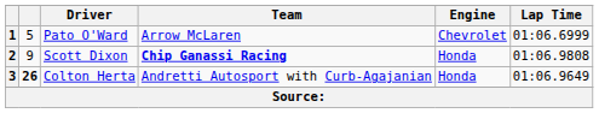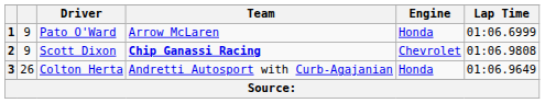1 | column 2: 5 -> 9
1 | Engine: Chevrolet -> Honda
2 | Engine: Honda -> Chevrolet
3 | column 2: bold -> normal
